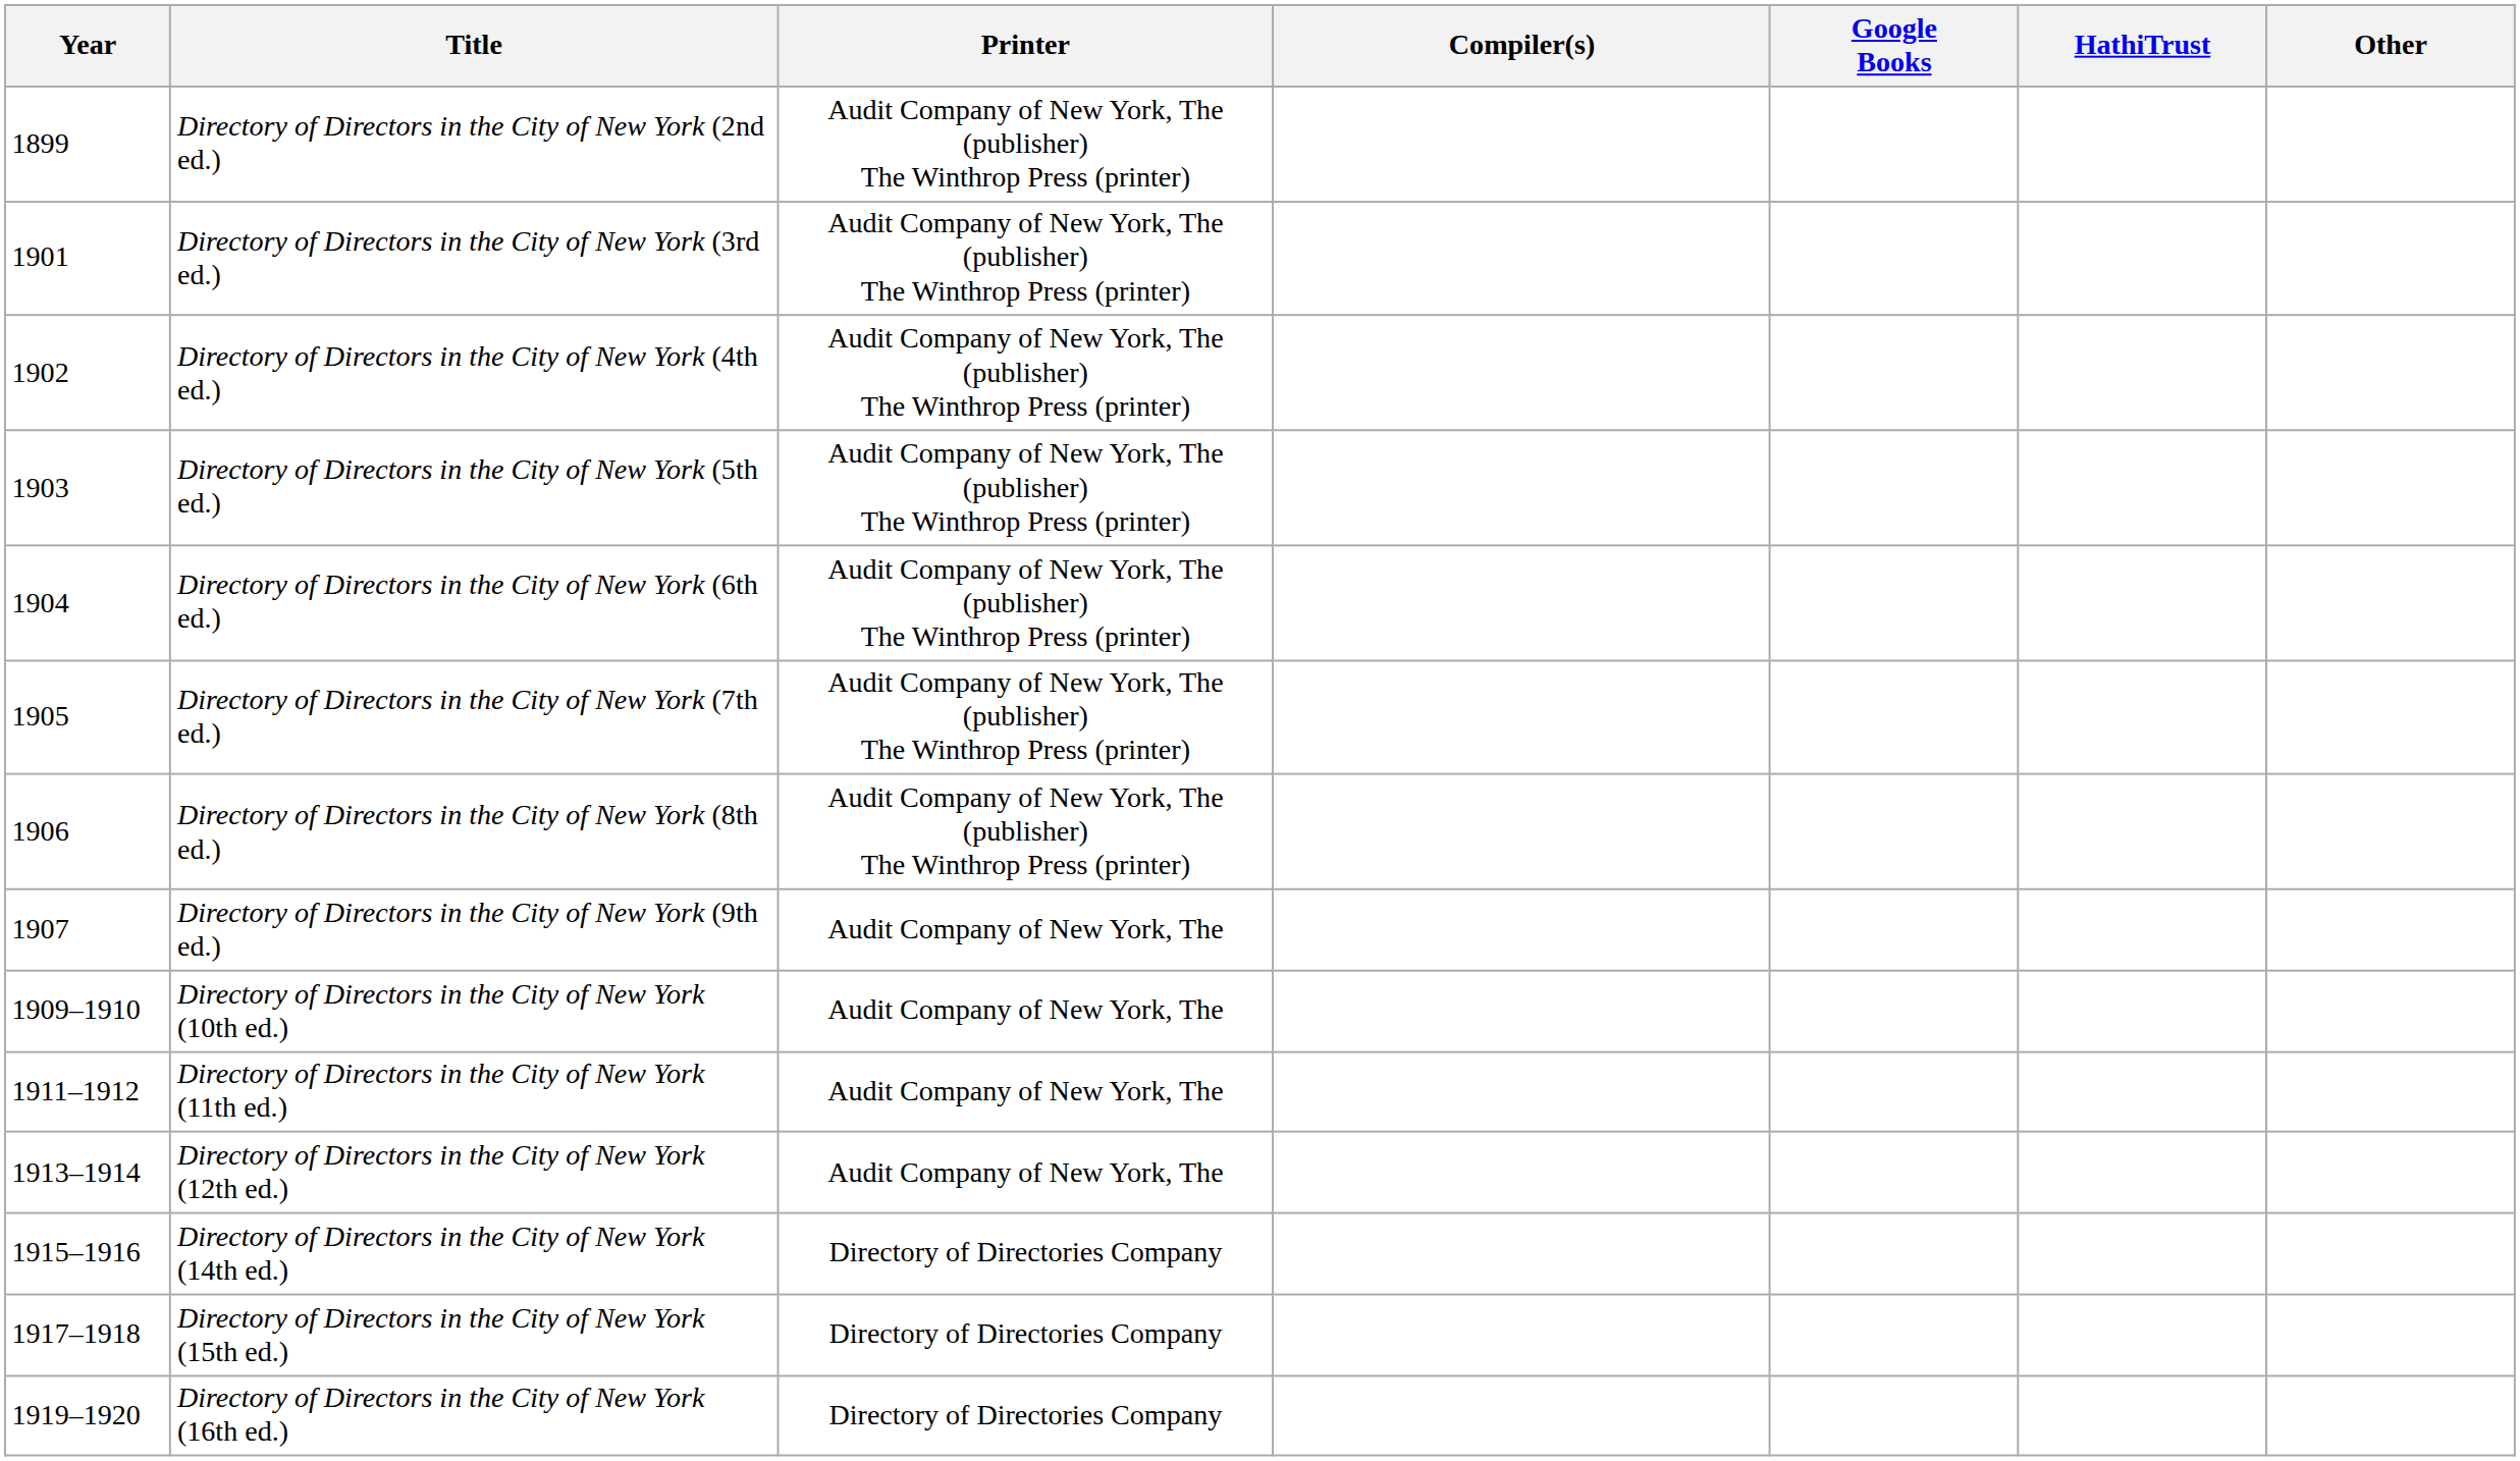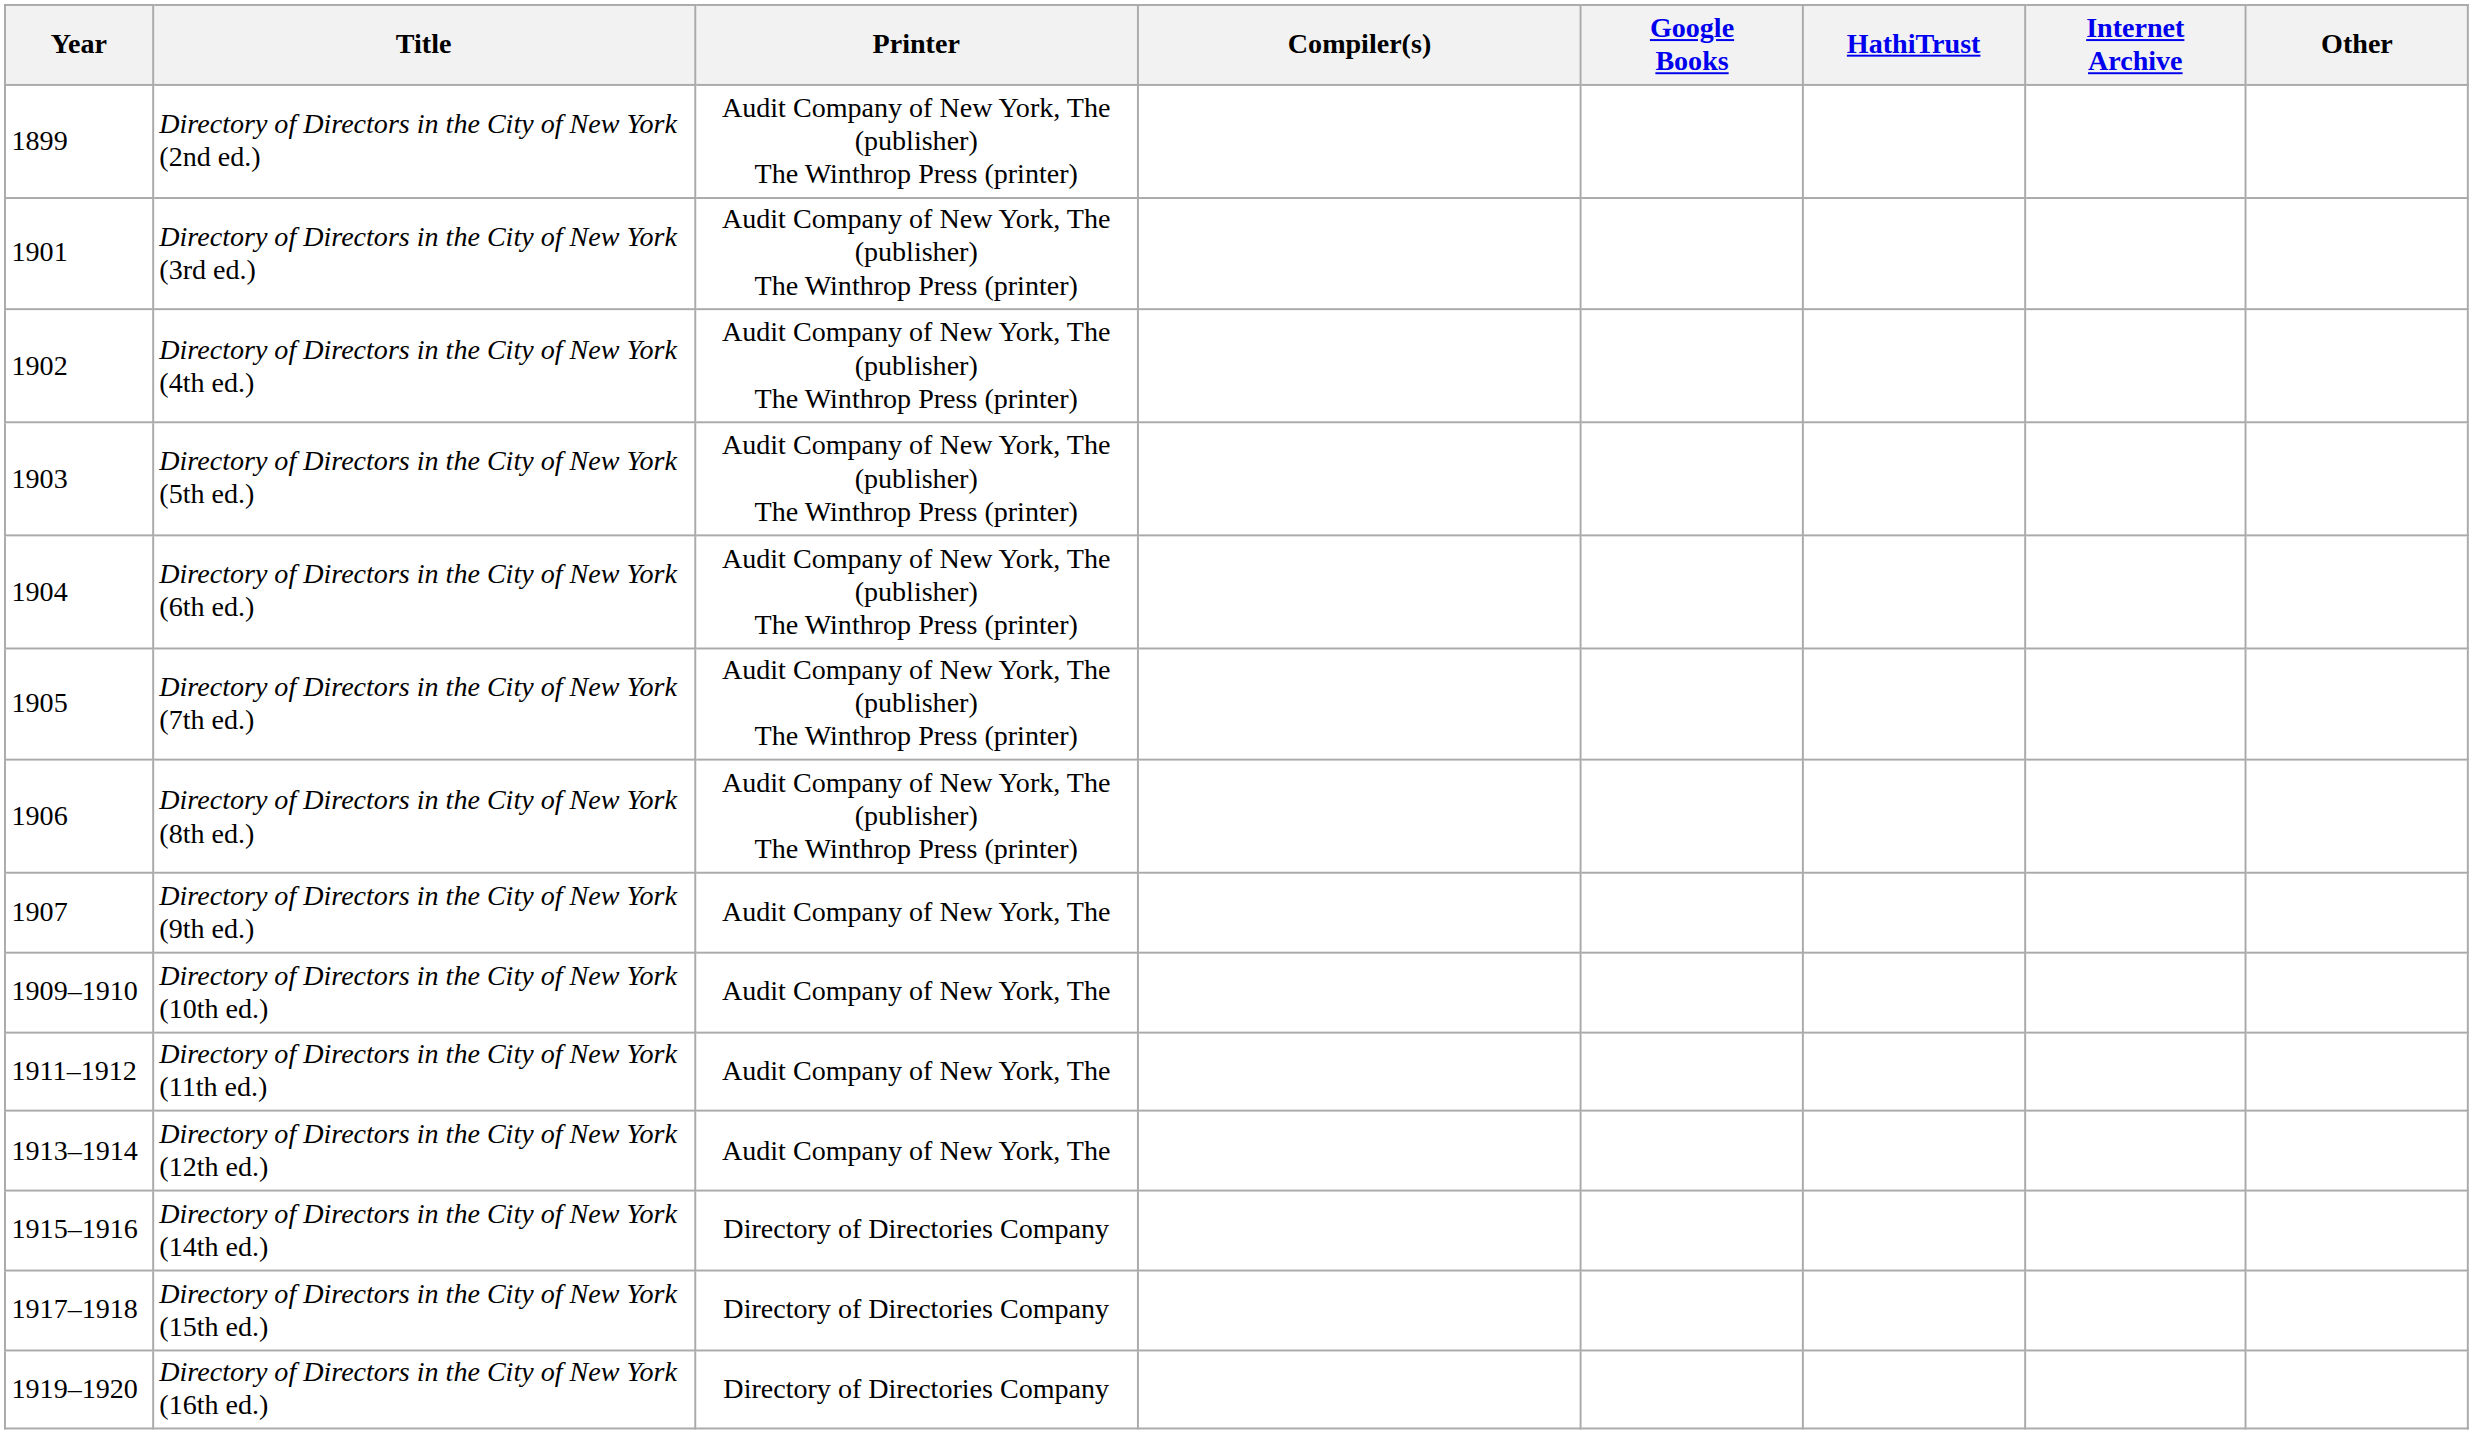+ column: Internet Archive
